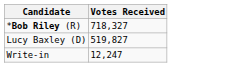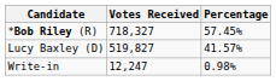+ column: Percentage | 57.45% | 41.57% | 0.98%
